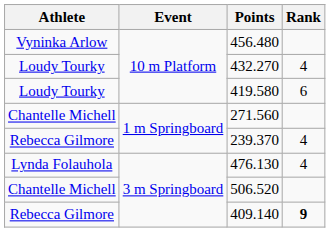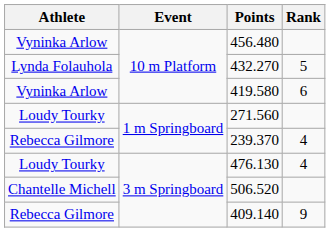432.270 | Athlete: Loudy Tourky -> Lynda Folauhola
432.270 | Rank: 4 -> 5
419.580 | Athlete: Loudy Tourky -> Vyninka Arlow
271.560 | Athlete: Chantelle Michell -> Loudy Tourky
476.130 | Athlete: Lynda Folauhola -> Loudy Tourky
409.140 | Rank: bold -> normal
